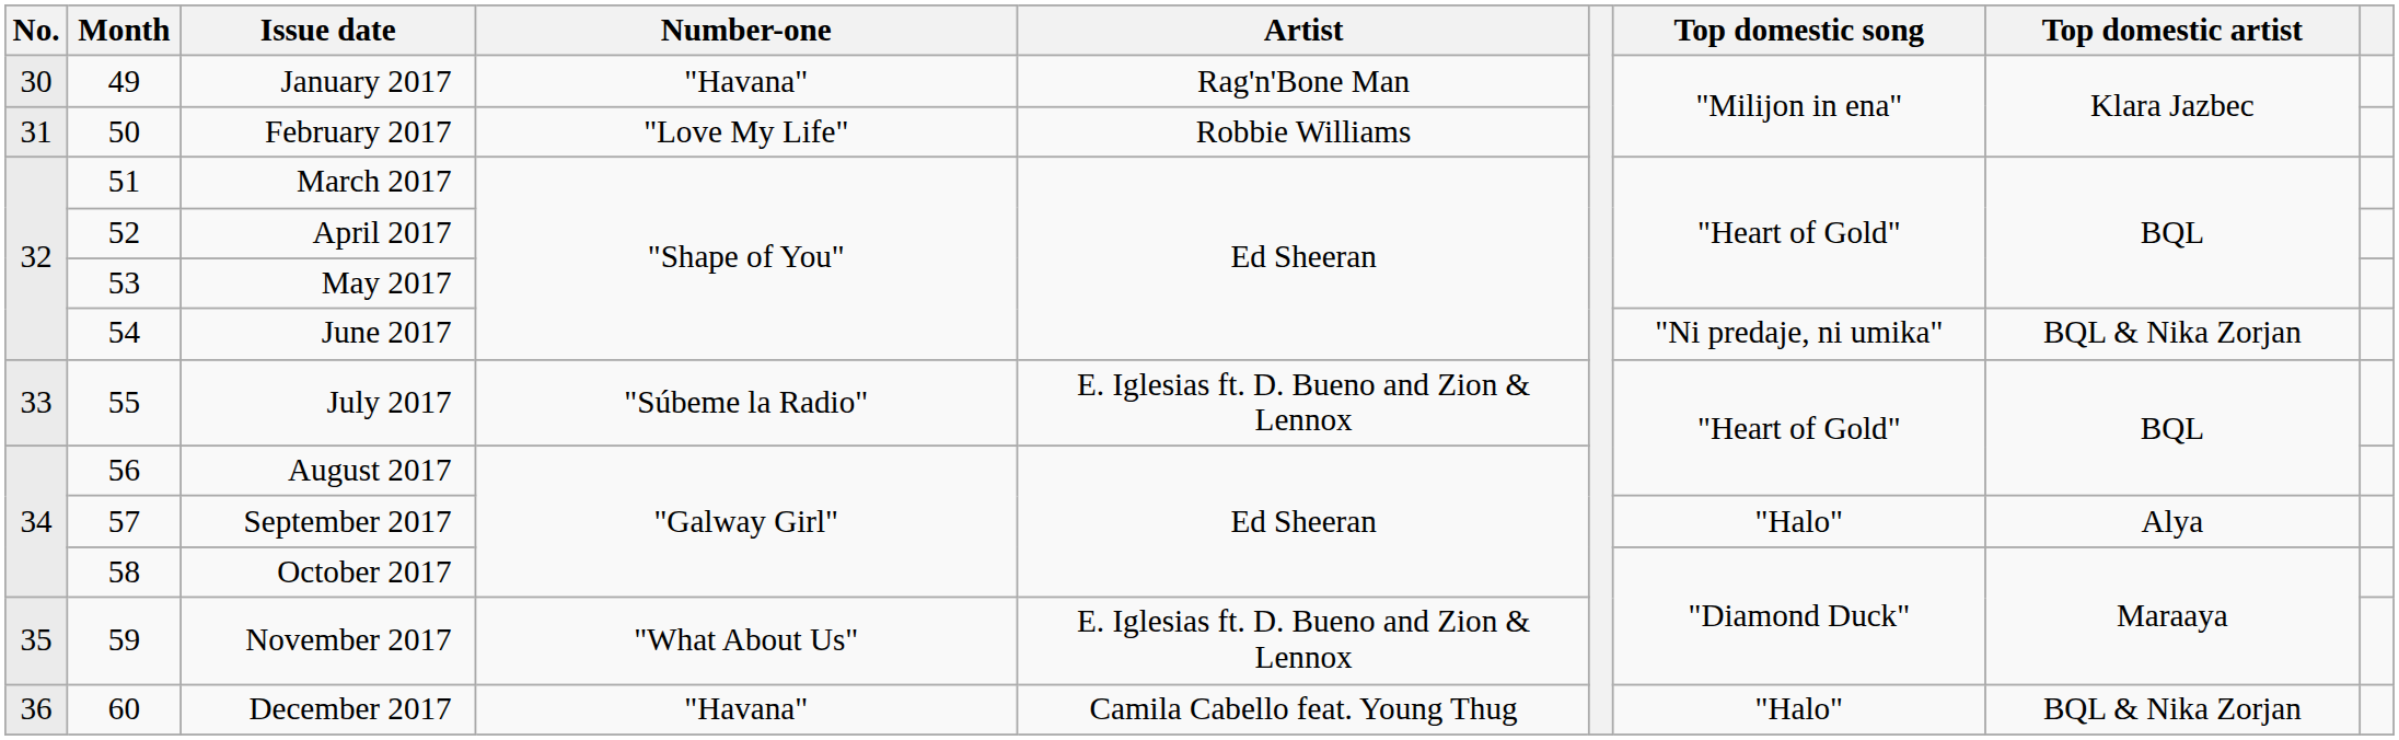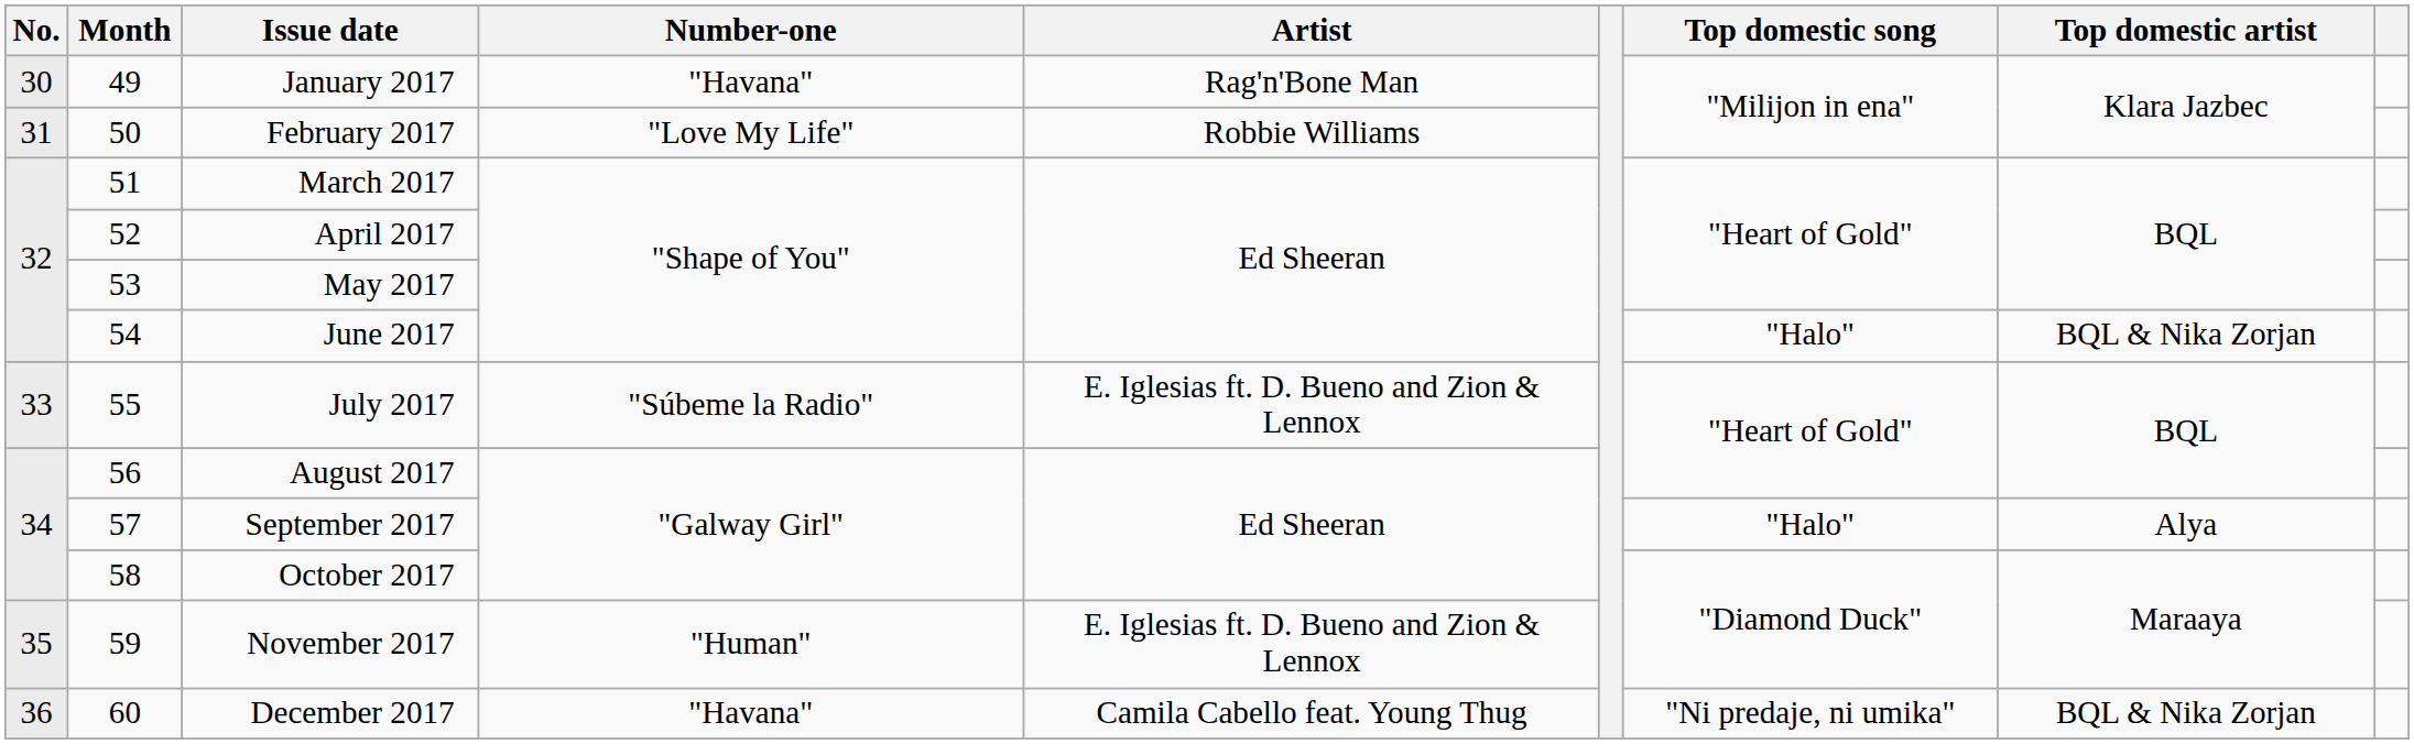June 2017 | Top domestic song: "Ni predaje, ni umika" -> "Halo"
November 2017 | Number-one: "What About Us" -> "Human"
December 2017 | Top domestic song: "Halo" -> "Ni predaje, ni umika"
